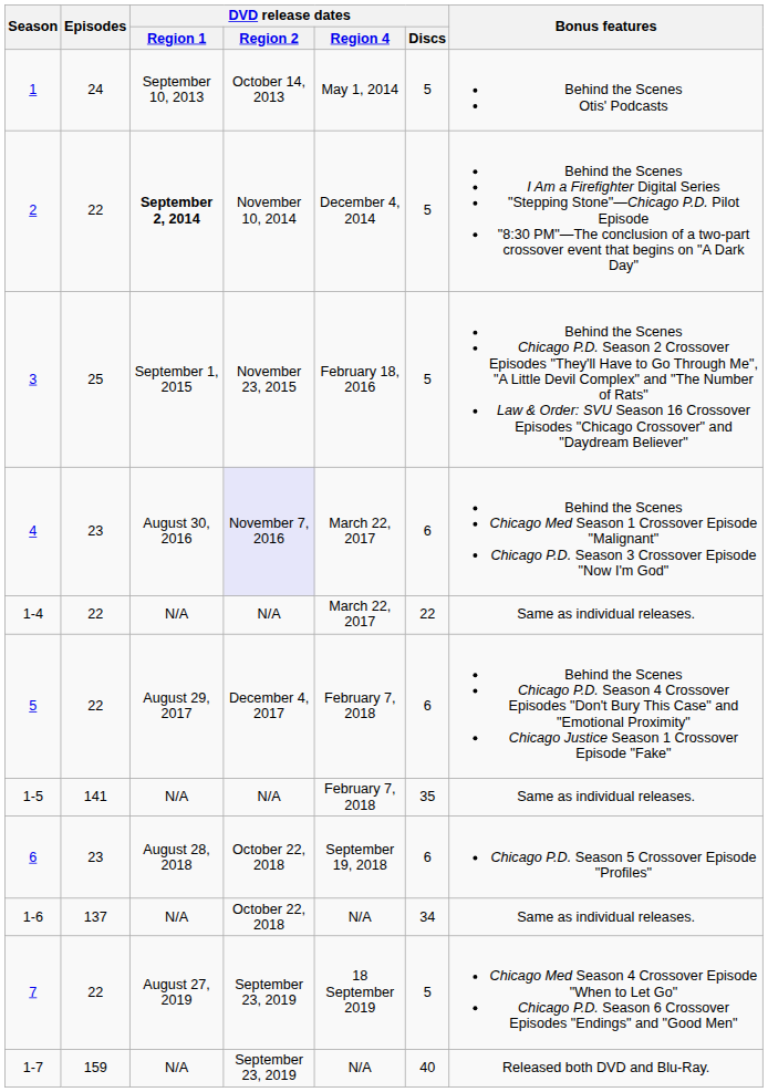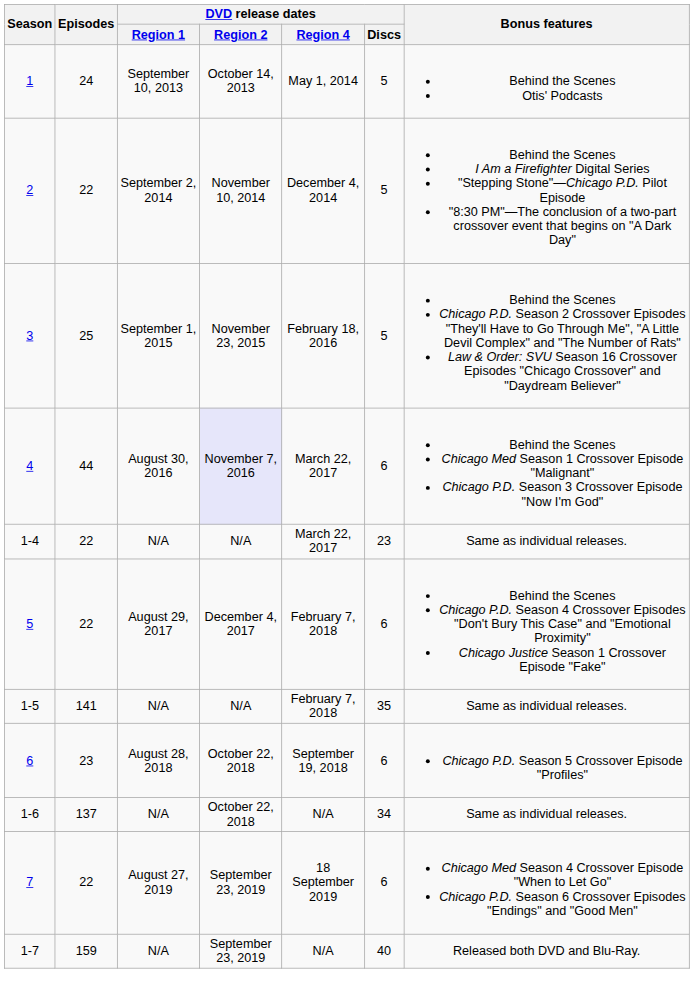2 | DVD release dates / Region 1: bold -> normal
4 | Episodes: 23 -> 44
1-4 | DVD release dates / Discs: 22 -> 23
7 | DVD release dates / Discs: 5 -> 6
